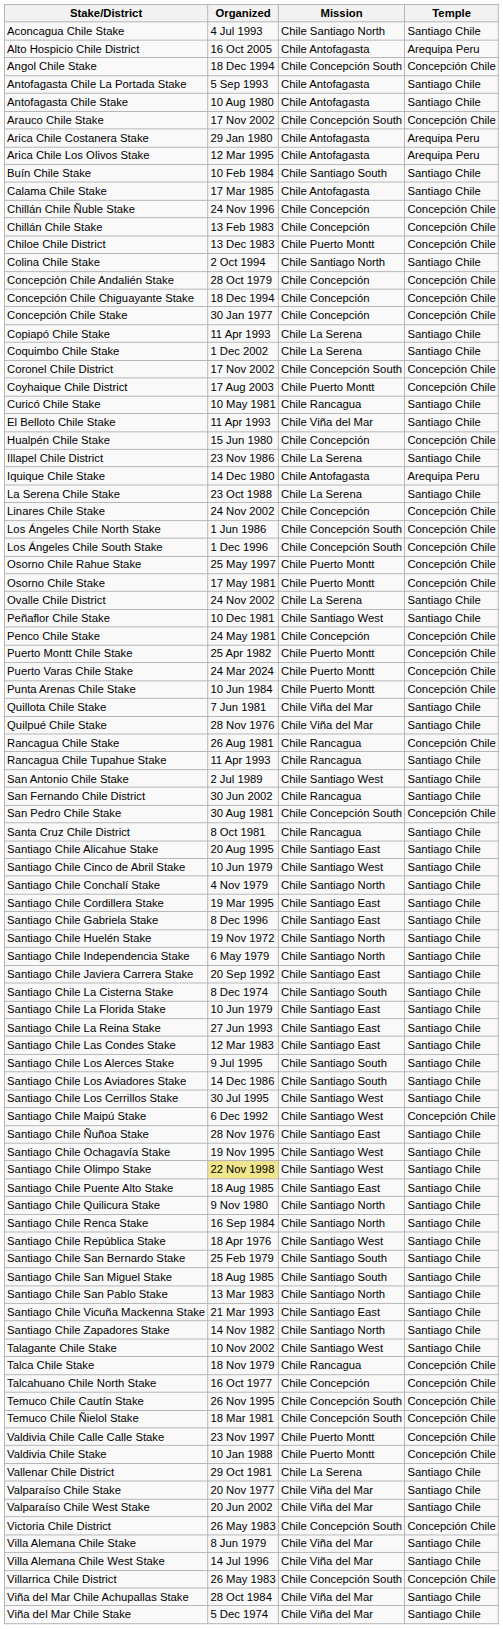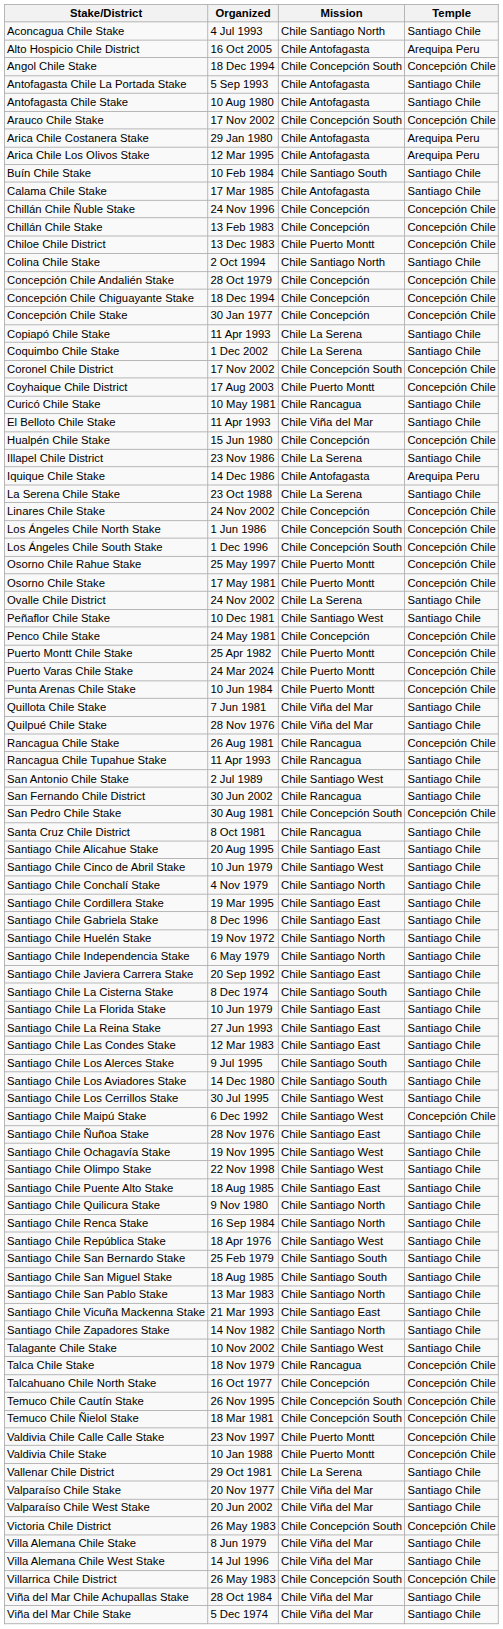Iquique Chile Stake | Organized: 14 Dec 1980 -> 14 Dec 1986
Santiago Chile Los Aviadores Stake | Organized: 14 Dec 1986 -> 14 Dec 1980
Santiago Chile Olimpo Stake | Organized: khaki background -> no background
